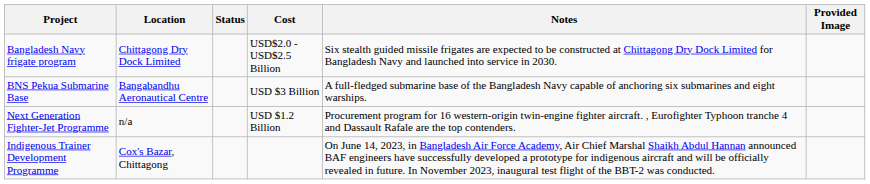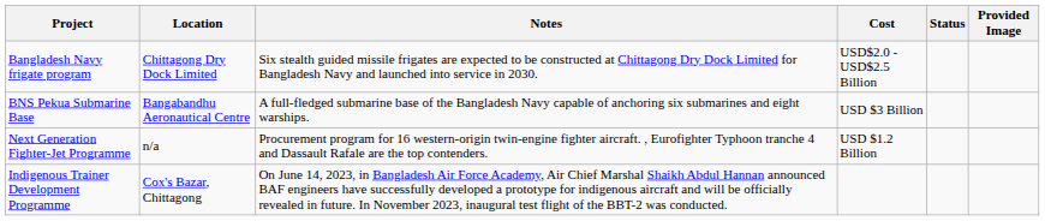columns swapped: Status <-> Notes
